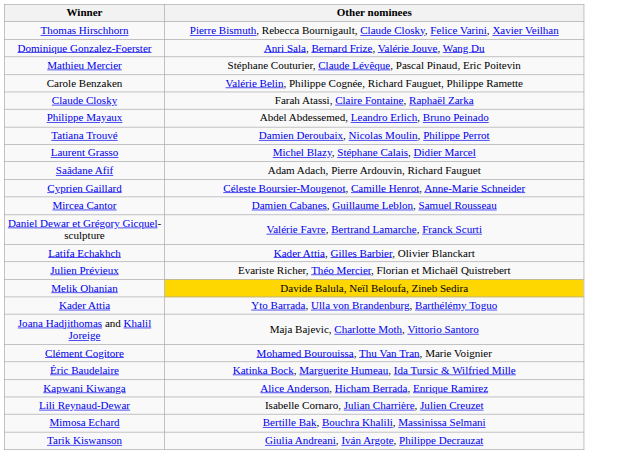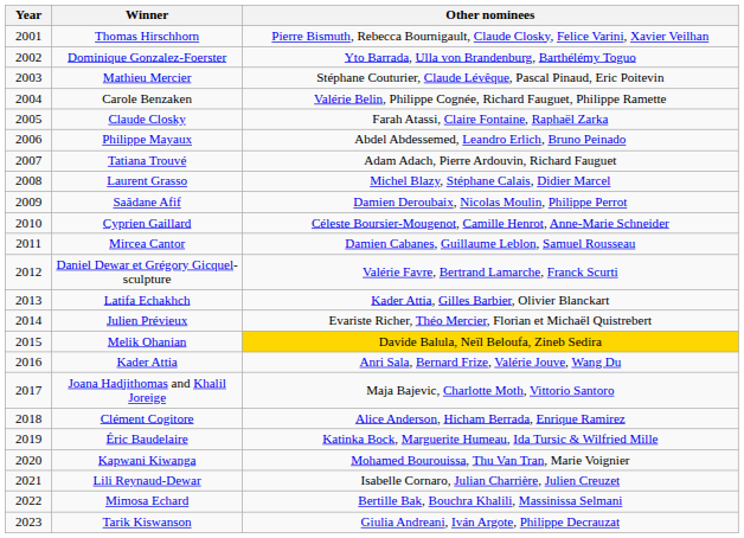+ column: Year | 2001 | 2002 | 2003 | 2004 | 2005 | 2006 | 2007 | 2008 | 2009 | 2010 | 2011 | 2012 | 2013 | 2014 | 2015 | 2016 | 2017 | 2018 | 2019 | 2020 | 2021 | 2022 | 2023
Dominique Gonzalez-Foerster | Other nominees: Anri Sala, Bernard Frize, Valérie Jouve, Wang Du -> Yto Barrada, Ulla von Brandenburg, Barthélémy Toguo
Tatiana Trouvé | Other nominees: Damien Deroubaix, Nicolas Moulin, Philippe Perrot -> Adam Adach, Pierre Ardouvin, Richard Fauguet
Saâdane Afif | Other nominees: Adam Adach, Pierre Ardouvin, Richard Fauguet -> Damien Deroubaix, Nicolas Moulin, Philippe Perrot
Kader Attia | Other nominees: Yto Barrada, Ulla von Brandenburg, Barthélémy Toguo -> Anri Sala, Bernard Frize, Valérie Jouve, Wang Du
Clément Cogitore | Other nominees: Mohamed Bourouissa, Thu Van Tran, Marie Voignier -> Alice Anderson, Hicham Berrada, Enrique Ramirez
Kapwani Kiwanga | Other nominees: Alice Anderson, Hicham Berrada, Enrique Ramirez -> Mohamed Bourouissa, Thu Van Tran, Marie Voignier
